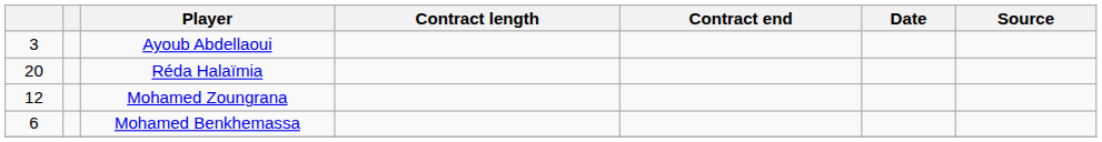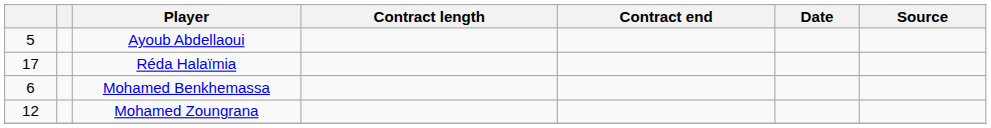Ayoub Abdellaoui | column 1: 3 -> 5
Réda Halaïmia | column 1: 20 -> 17
rows swapped: Mohamed Benkhemassa <-> Mohamed Zoungrana
